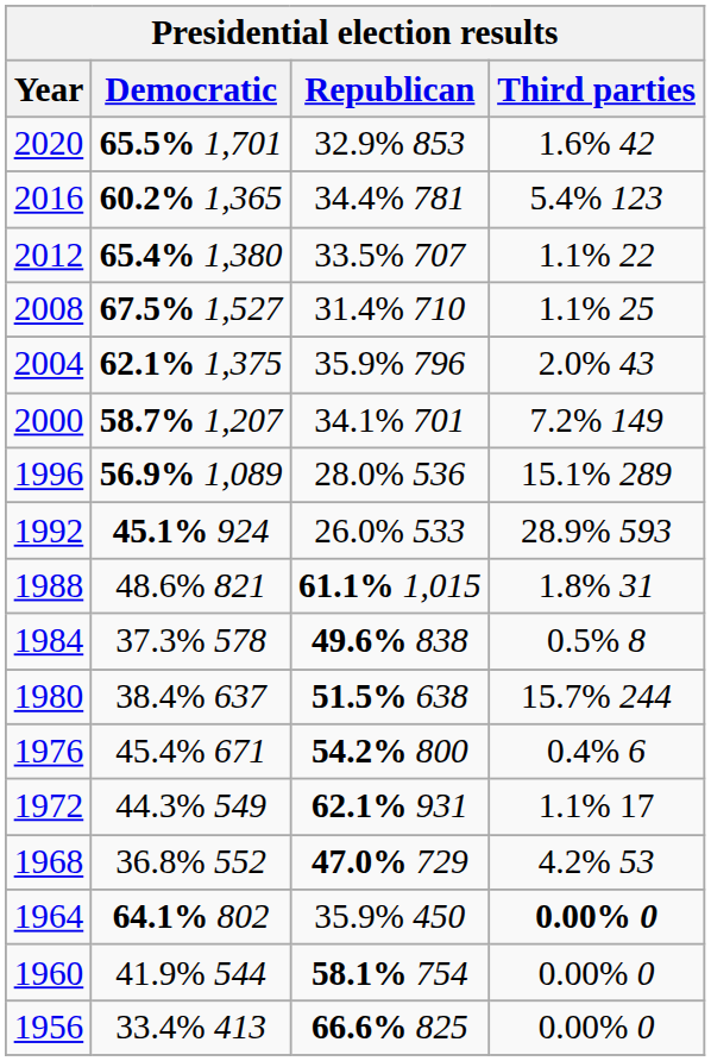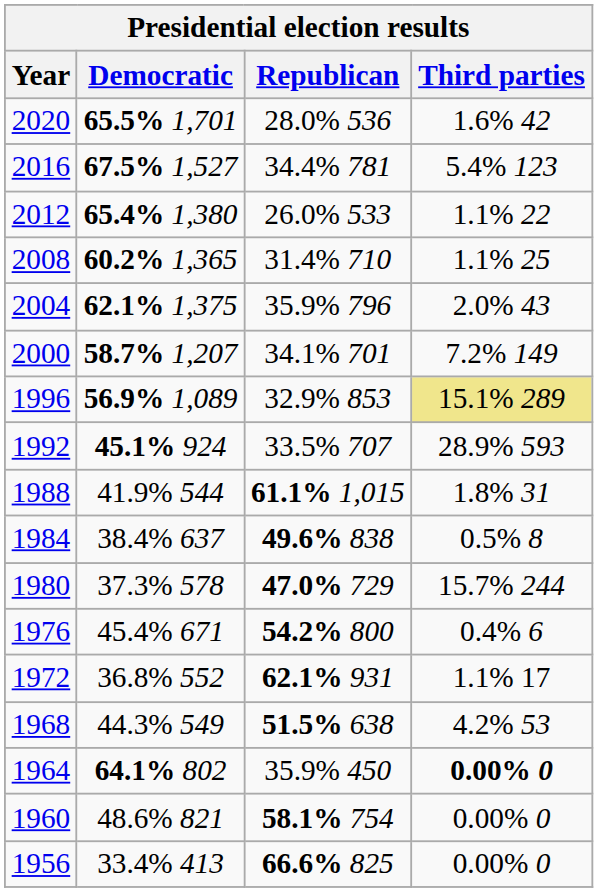2020 | Republican: 32.9% 853 -> 28.0% 536
2016 | Democratic: 60.2% 1,365 -> 67.5% 1,527
2012 | Republican: 33.5% 707 -> 26.0% 533
2008 | Democratic: 67.5% 1,527 -> 60.2% 1,365
1996 | Republican: 28.0% 536 -> 32.9% 853
1996 | Third parties: no background -> khaki background
1992 | Republican: 26.0% 533 -> 33.5% 707
1988 | Democratic: 48.6% 821 -> 41.9% 544
1984 | Democratic: 37.3% 578 -> 38.4% 637
1980 | Democratic: 38.4% 637 -> 37.3% 578
1980 | Republican: 51.5% 638 -> 47.0% 729
1972 | Democratic: 44.3% 549 -> 36.8% 552
1968 | Democratic: 36.8% 552 -> 44.3% 549
1968 | Republican: 47.0% 729 -> 51.5% 638
1960 | Democratic: 41.9% 544 -> 48.6% 821
